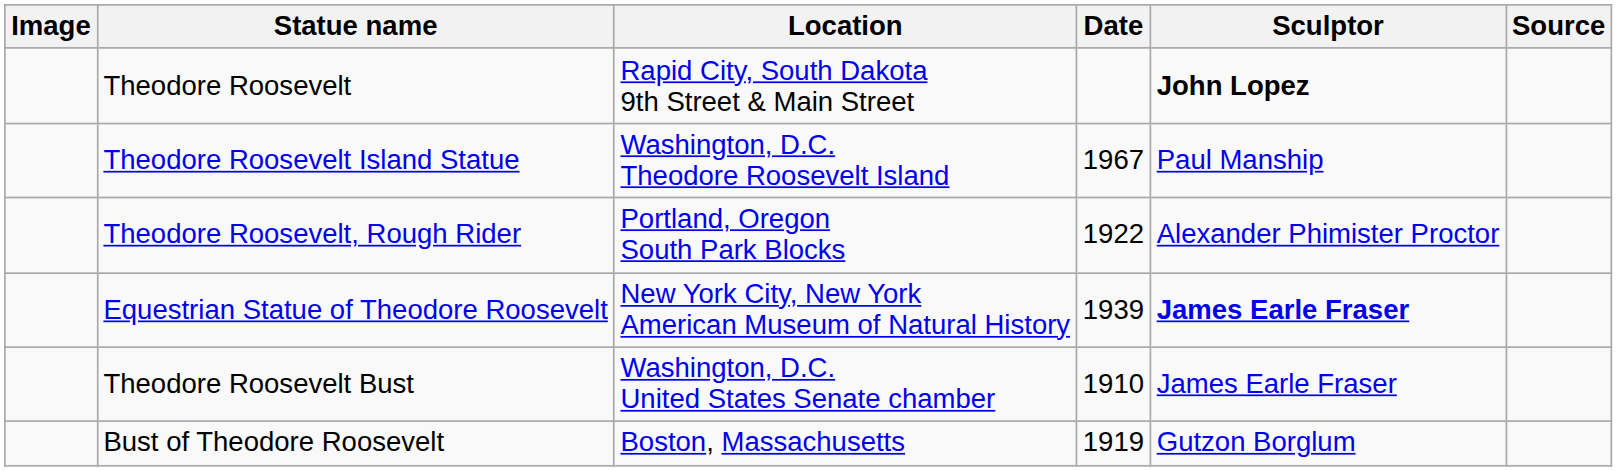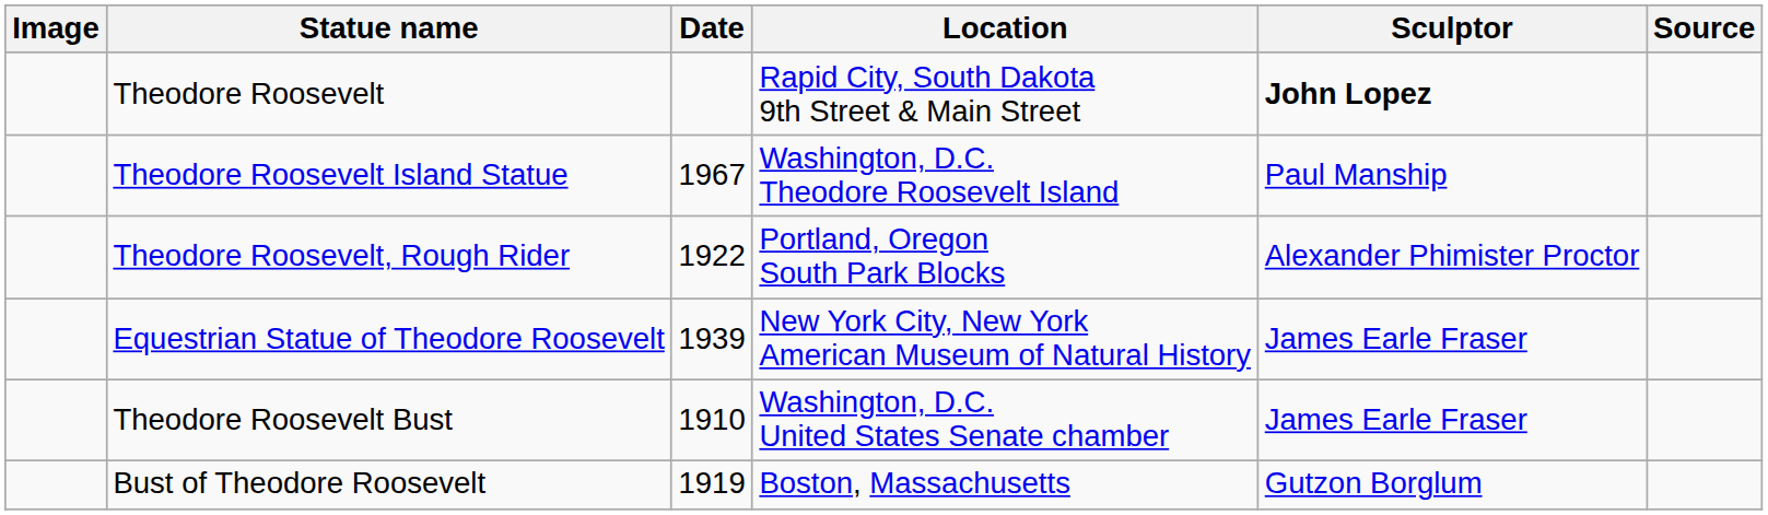columns swapped: Location <-> Date
Equestrian Statue of Theodore Roosevelt | Sculptor: bold -> normal
